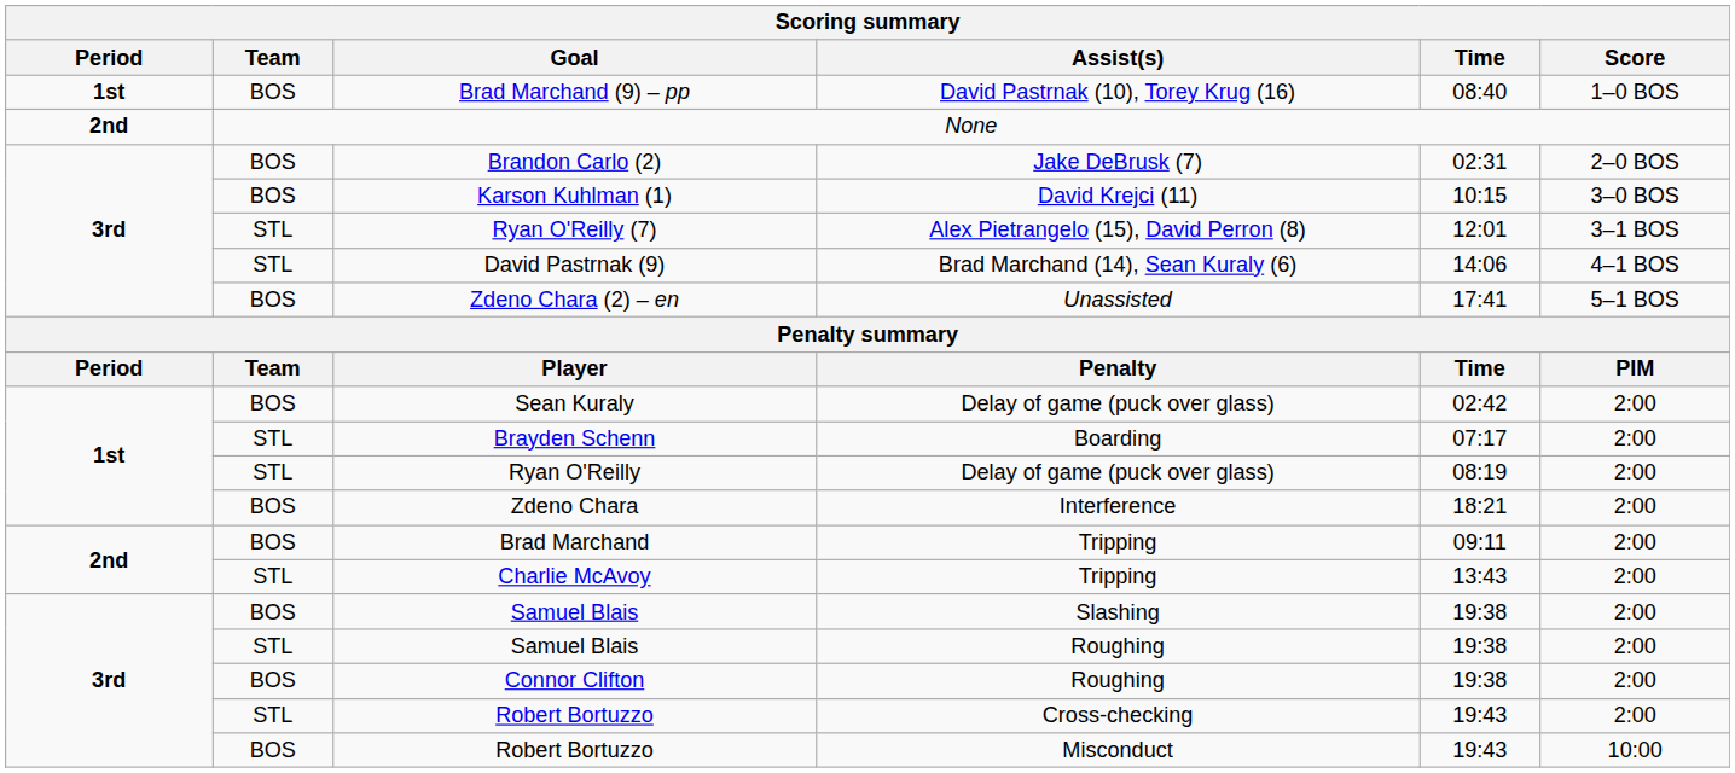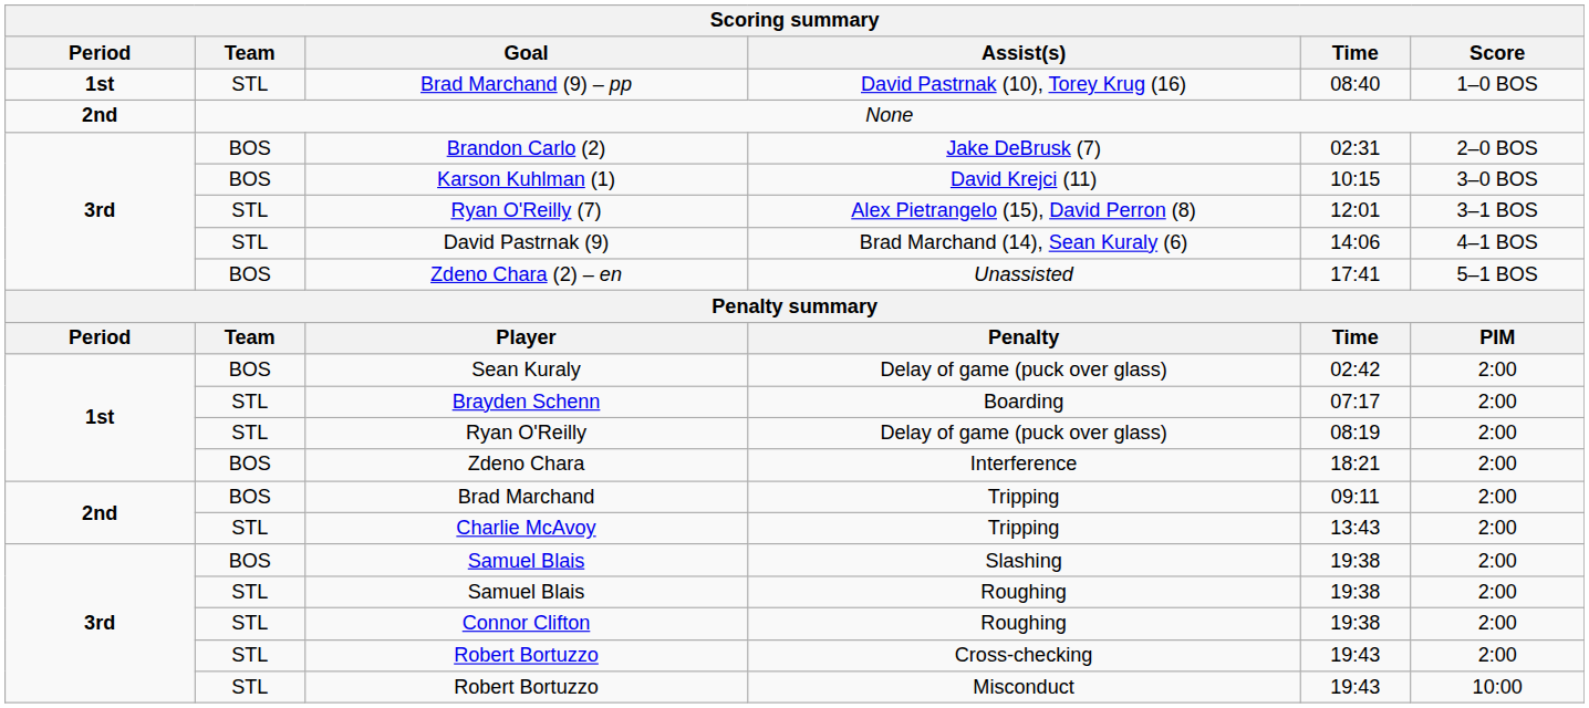Brad Marchand (9) – pp | Team: BOS -> STL
Connor Clifton | Team: BOS -> STL
Robert Bortuzzo / Misconduct | Team: BOS -> STL
